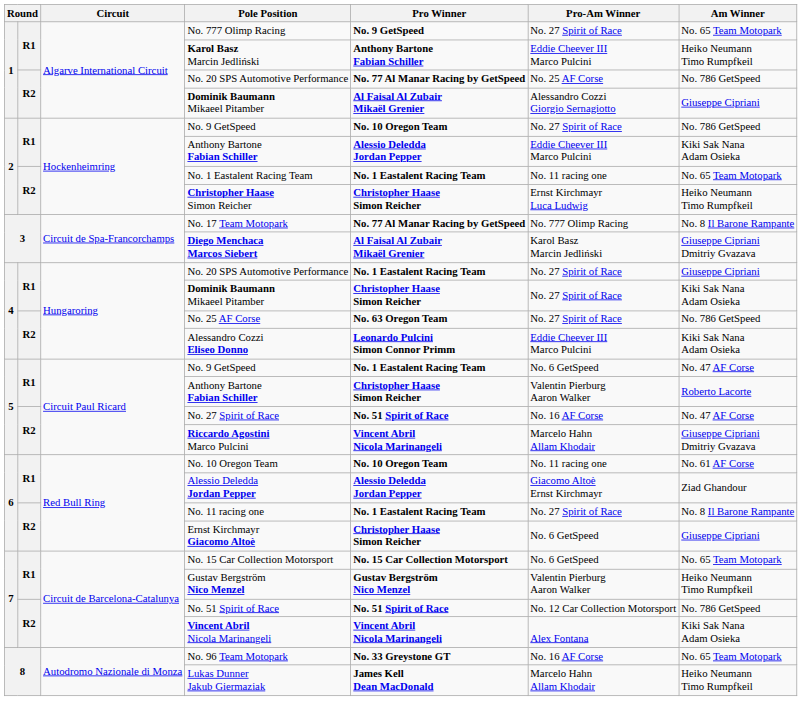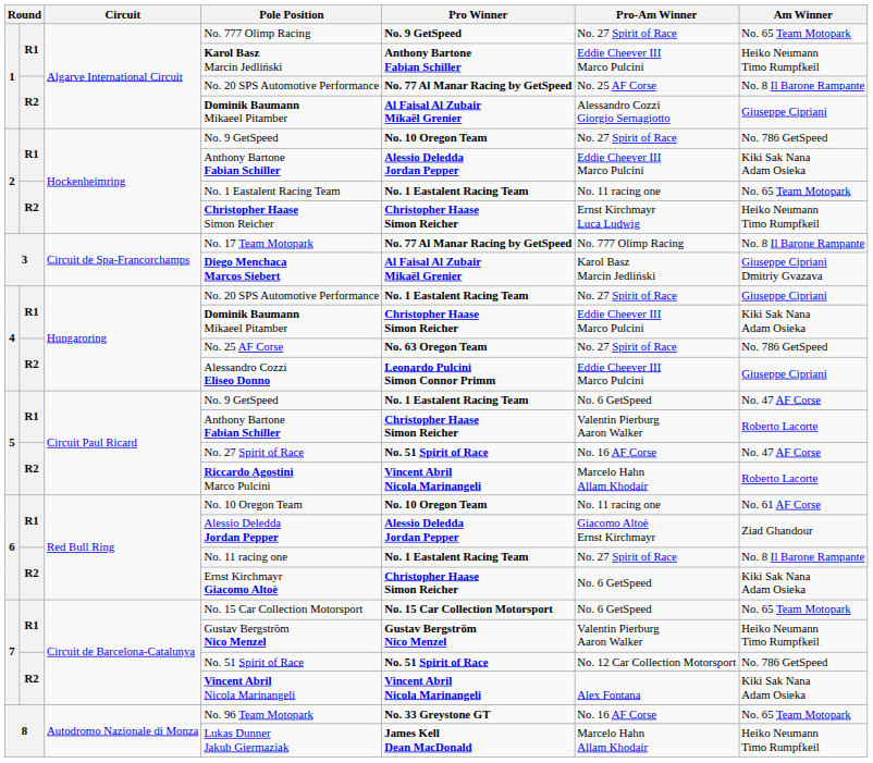1 / No. 20 SPS Automotive Performance | Am Winner: No. 786 GetSpeed -> No. 8 Il Barone Rampante
4 / Dominik Baumann Mikaeel Pitamber | Pro-Am Winner: No. 27 Spirit of Race -> Eddie Cheever III Marco Pulcini
Alessandro Cozzi Eliseo Donno | Am Winner: Kiki Sak Nana Adam Osieka -> Giuseppe Cipriani
Riccardo Agostini Marco Pulcini | Am Winner: Giuseppe Cipriani Dmitriy Gvazava -> Roberto Lacorte
Ernst Kirchmayr Giacomo Altoè | Am Winner: Giuseppe Cipriani -> Kiki Sak Nana Adam Osieka
